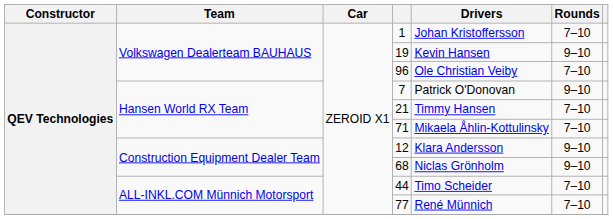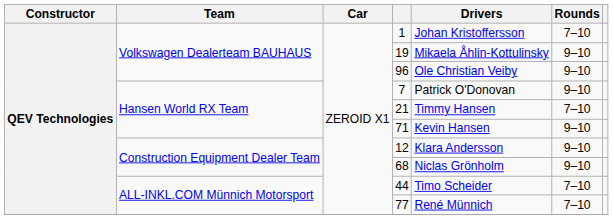19 | Drivers: Kevin Hansen -> Mikaela Åhlin-Kottulinsky
96 | Rounds: 7–10 -> 9–10
71 | Drivers: Mikaela Åhlin-Kottulinsky -> Kevin Hansen
71 | Rounds: 7–10 -> 9–10
